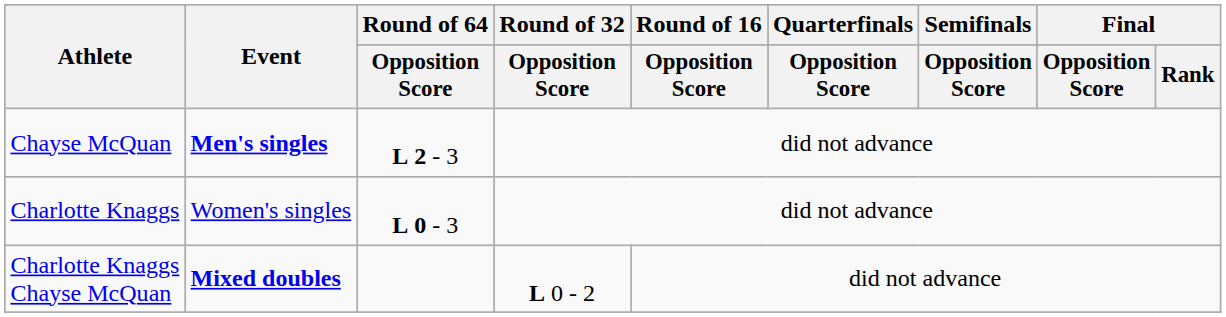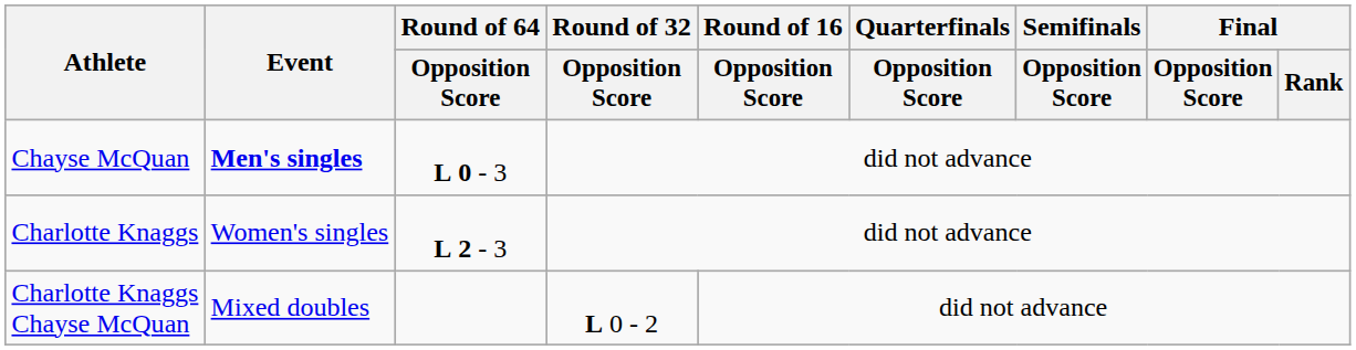Chayse McQuan | Round of 64 / Opposition Score: L 2 - 3 -> L 0 - 3
Charlotte Knaggs | Round of 64 / Opposition Score: L 0 - 3 -> L 2 - 3
Charlotte Knaggs Chayse McQuan | Event: bold -> normal
